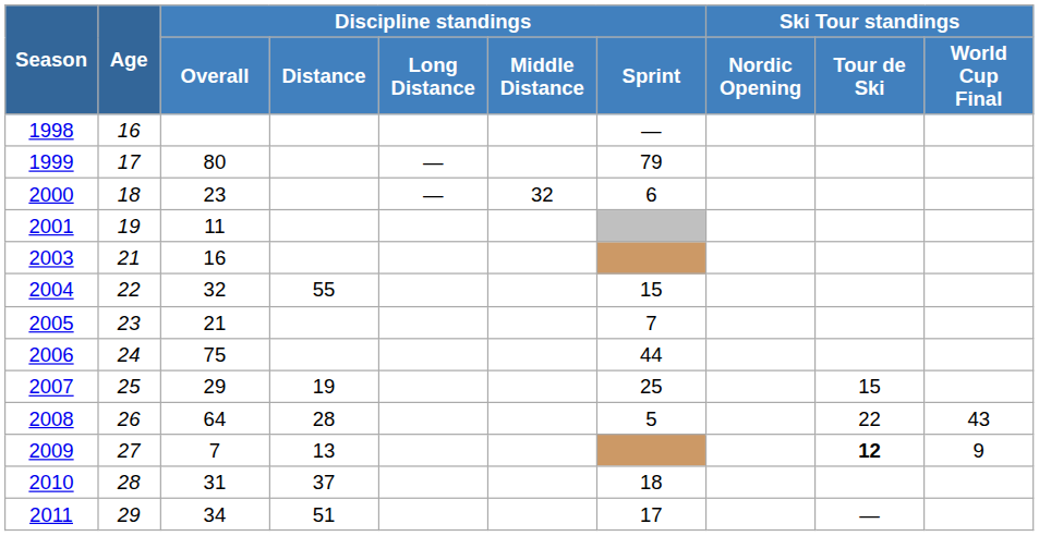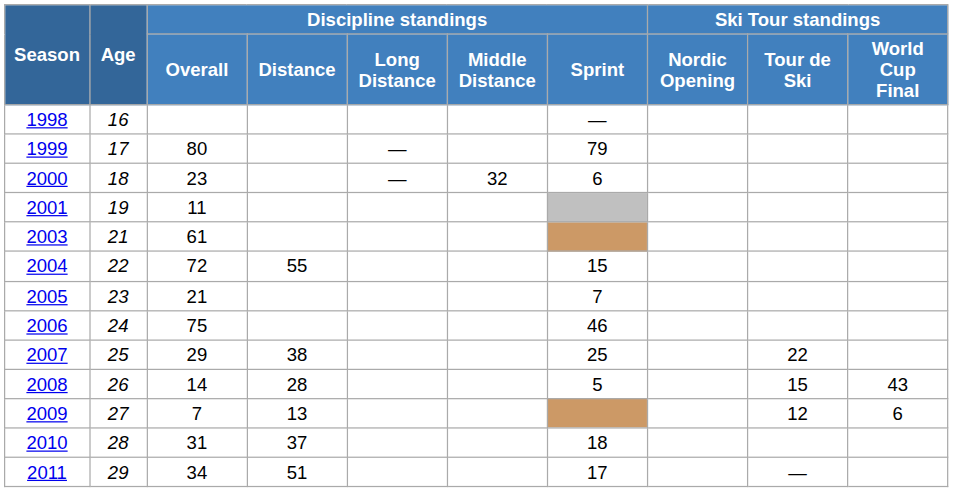2003 | Discipline standings / Overall: 16 -> 61
2004 | Discipline standings / Overall: 32 -> 72
2006 | Discipline standings / Sprint: 44 -> 46
2007 | Discipline standings / Distance: 19 -> 38
2007 | Ski Tour standings / Tour de Ski: 15 -> 22
2008 | Discipline standings / Overall: 64 -> 14
2008 | Ski Tour standings / Tour de Ski: 22 -> 15
2009 | Ski Tour standings / Tour de Ski: bold -> normal
2009 | Ski Tour standings / World Cup Final: 9 -> 6
